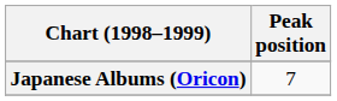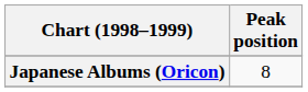Japanese Albums (Oricon) | Peak position: 7 -> 8
